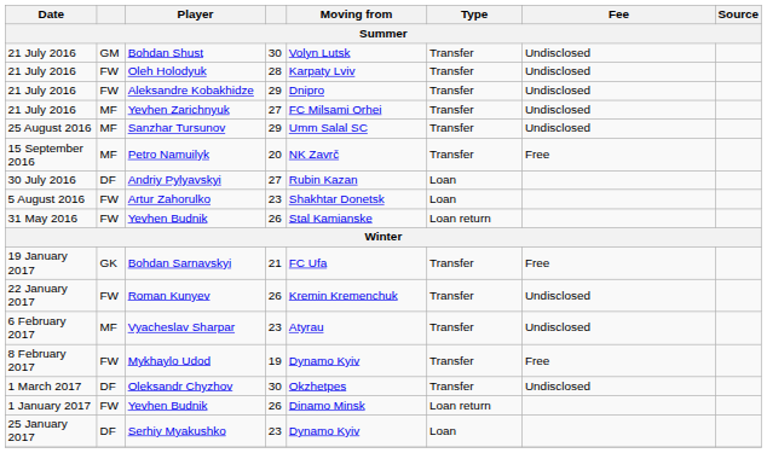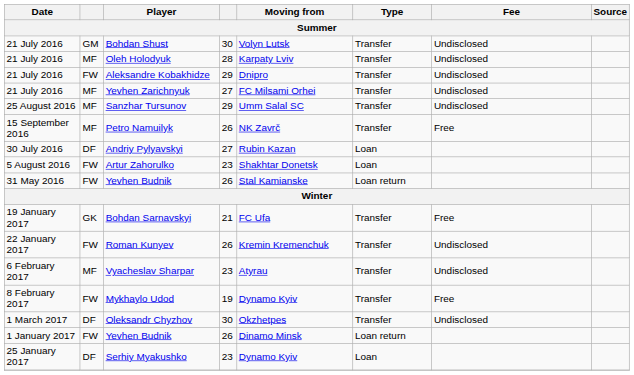Oleh Holodyuk | column 2: FW -> MF
Petro Namuilyk | column 4: 20 -> 26
